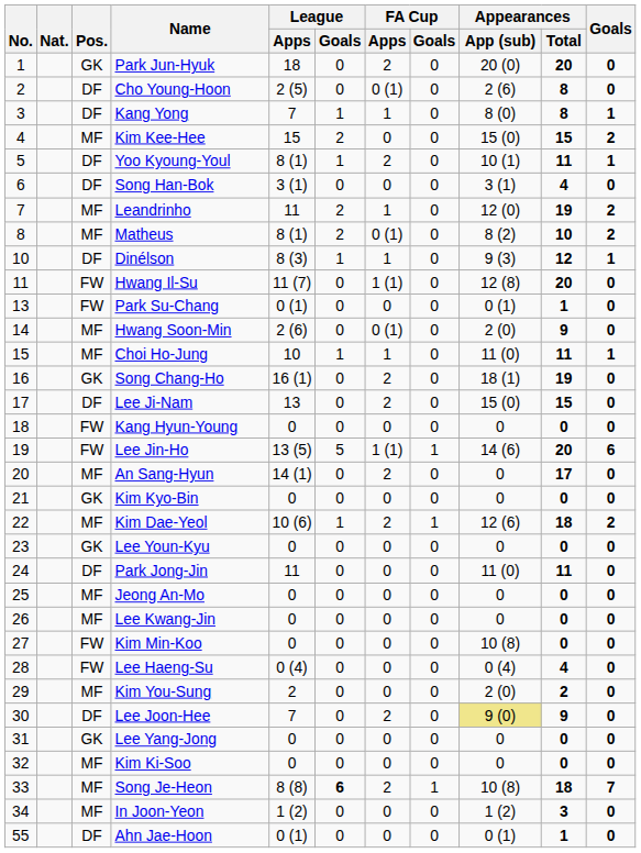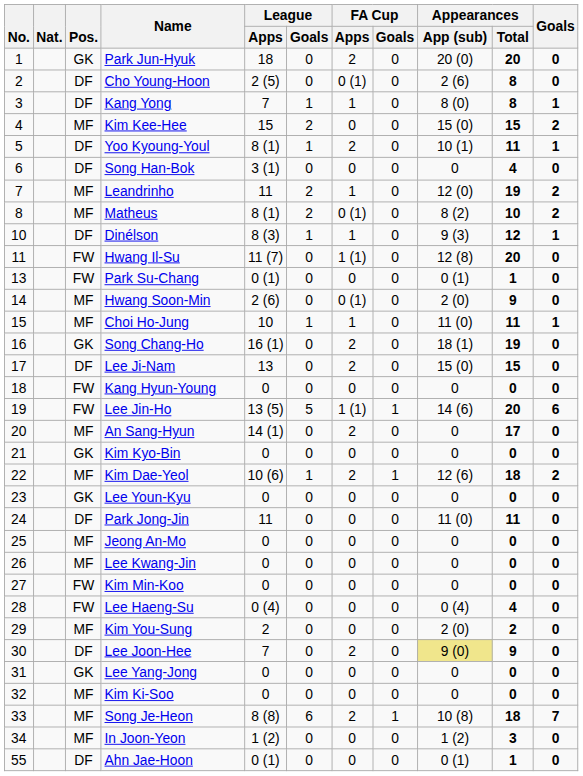Song Han-Bok | Appearances / App (sub): 3 (1) -> 0
Kim Min-Koo | Appearances / App (sub): 10 (8) -> 0
Song Je-Heon | League / Goals: bold -> normal
